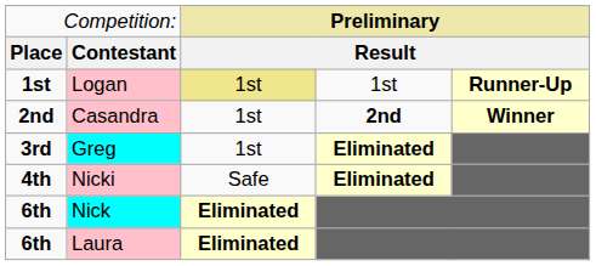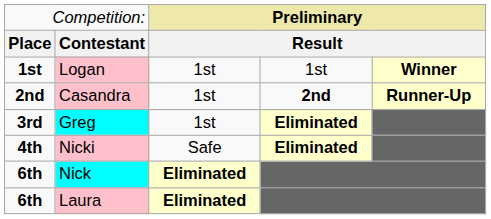Logan | column 3: khaki background -> no background
Logan | column 5: Runner-Up -> Winner
Casandra | column 5: Winner -> Runner-Up
